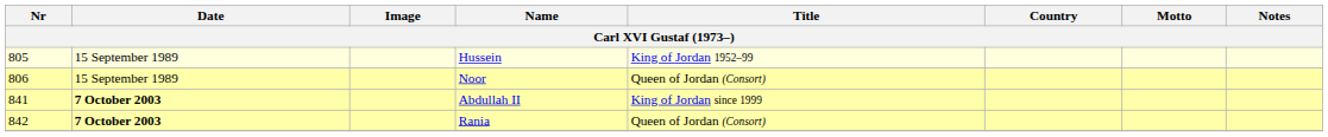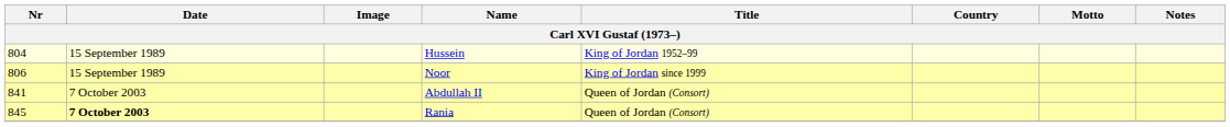Hussein | Nr: 805 -> 804
Noor | Title: Queen of Jordan (Consort) -> King of Jordan since 1999
Abdullah II | Date: bold -> normal
Abdullah II | Title: King of Jordan since 1999 -> Queen of Jordan (Consort)
Rania | Nr: 842 -> 845
